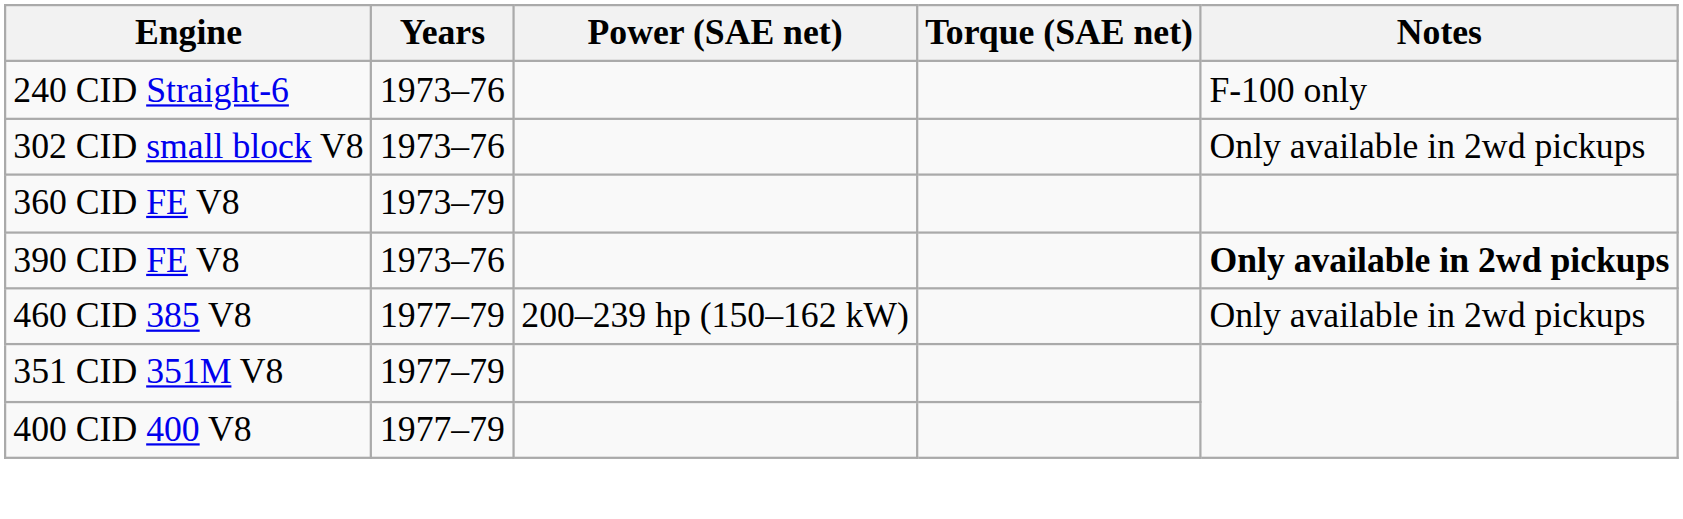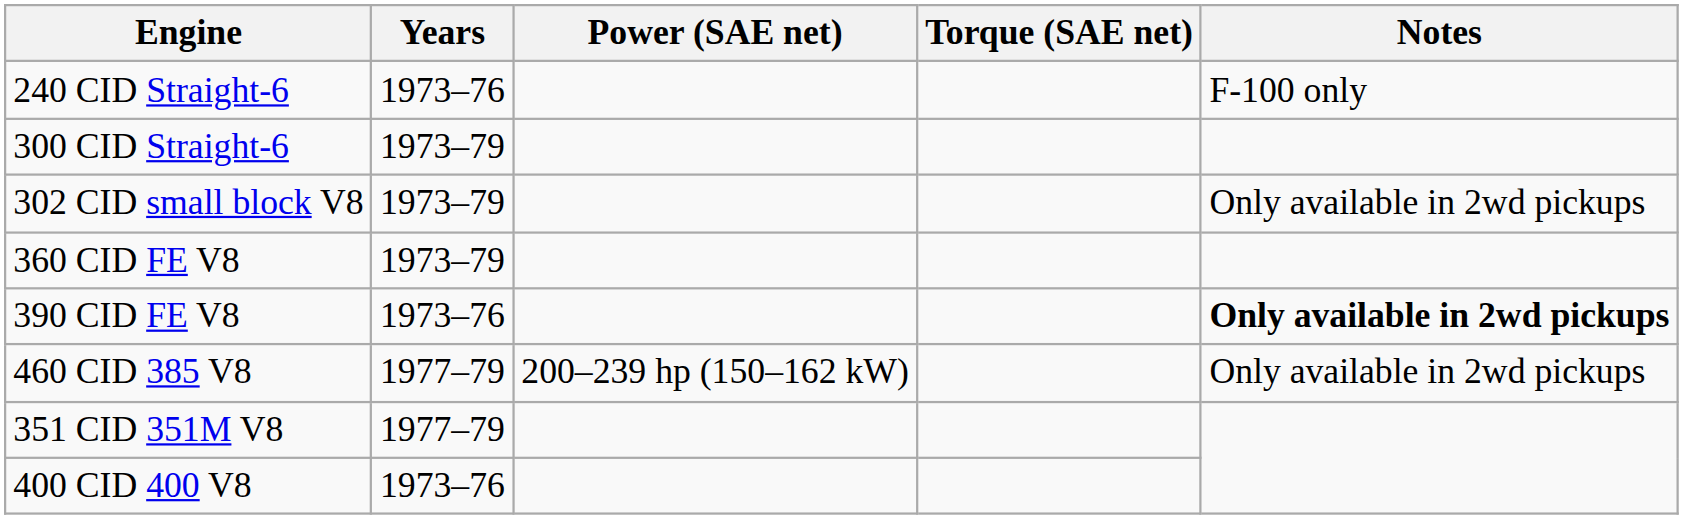+ row: 300 CID Straight-6 | 1973–79
302 CID small block V8 | Years: 1973–76 -> 1973–79
400 CID 400 V8 | Years: 1977–79 -> 1973–76
